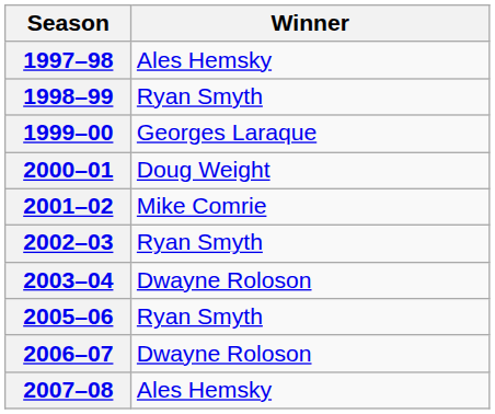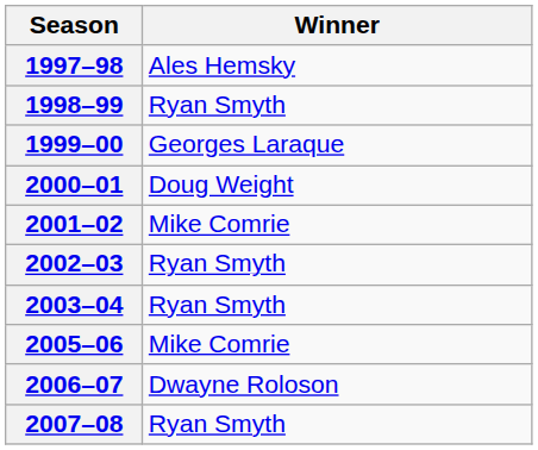2003–04 | Winner: Dwayne Roloson -> Ryan Smyth
2005–06 | Winner: Ryan Smyth -> Mike Comrie
2007–08 | Winner: Ales Hemsky -> Ryan Smyth
